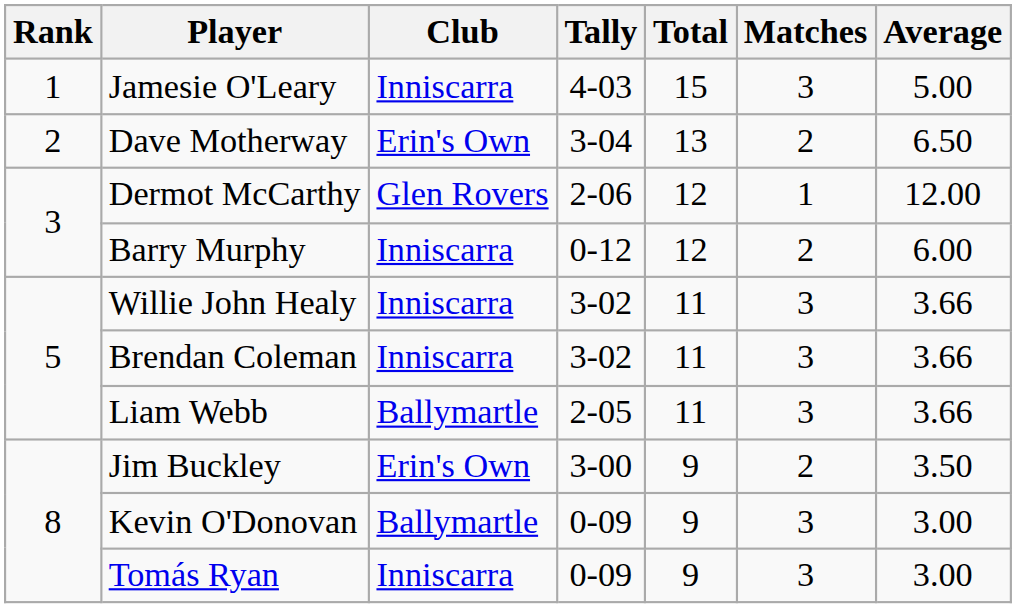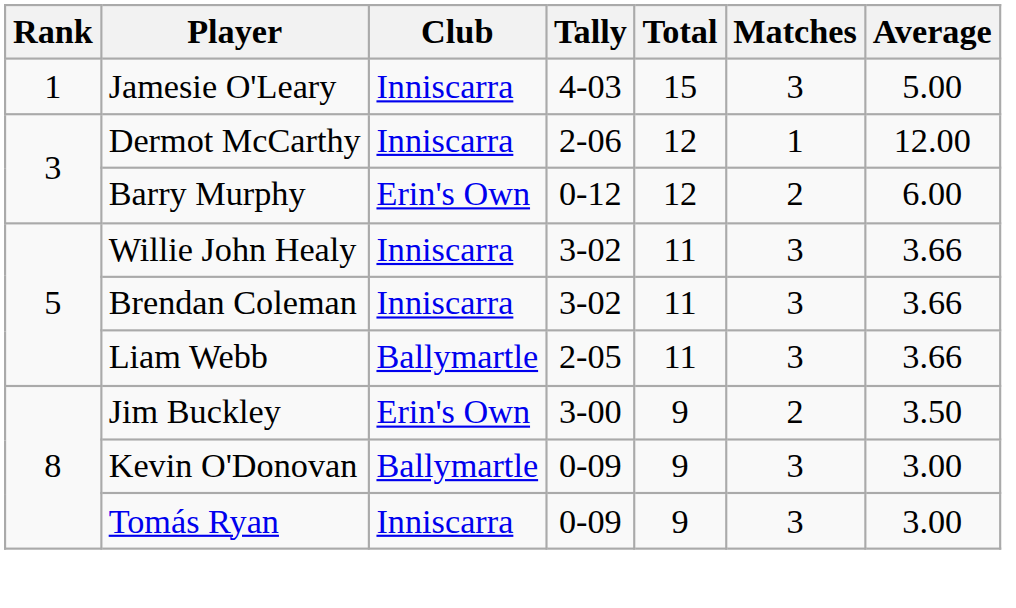- row: 2 | Dave Motherway | Erin's Own | 3-04 | 13 | 2 | 6.50
Dermot McCarthy | Club: Glen Rovers -> Inniscarra
Barry Murphy | Club: Inniscarra -> Erin's Own
